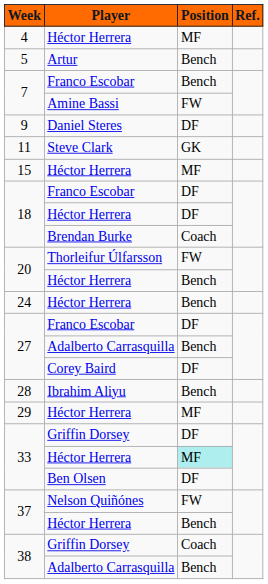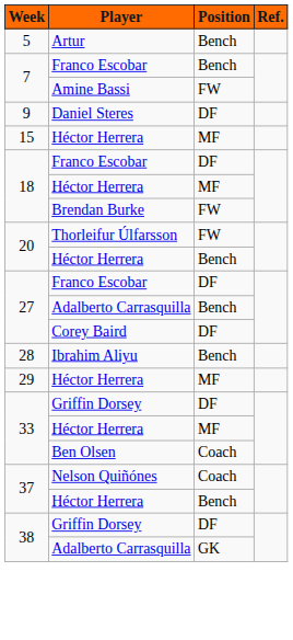- row: 4 | Héctor Herrera | MF
- row: 11 | Steve Clark | GK
18 / Héctor Herrera | Position: DF -> MF
18 / Brendan Burke | Position: Coach -> FW
- row: 24 | Héctor Herrera | Bench
33 / Héctor Herrera | Position: paleturquoise background -> no background
33 / Ben Olsen | Position: DF -> Coach
37 / Nelson Quiñónes | Position: FW -> Coach
38 / Griffin Dorsey | Position: Coach -> DF
38 / Adalberto Carrasquilla | Position: Bench -> GK
